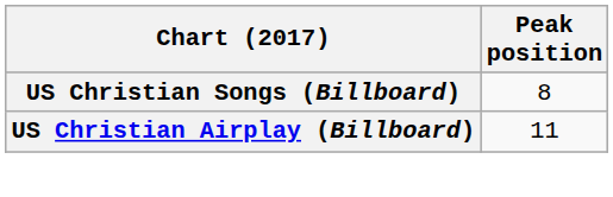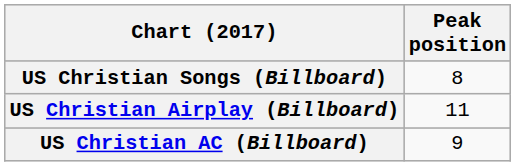+ row: US Christian AC (Billboard) | 9
